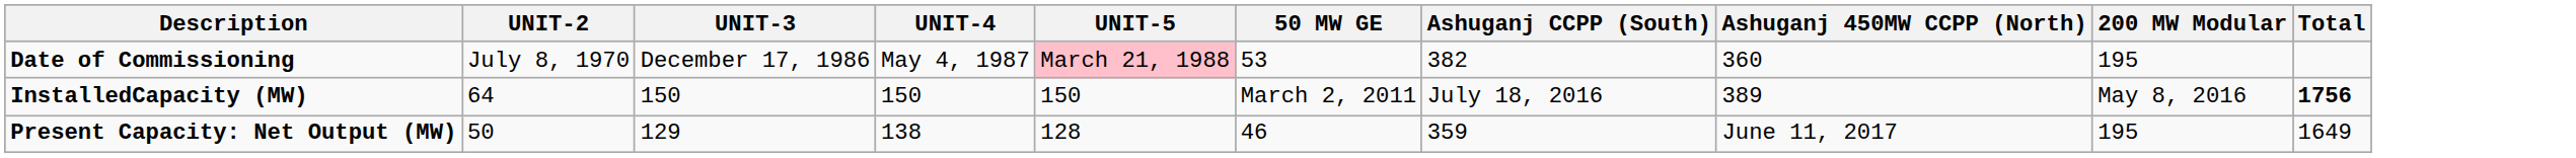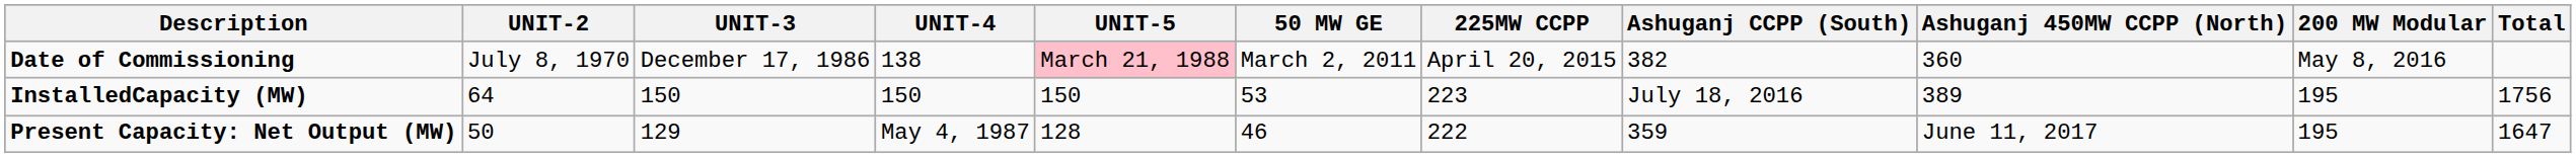+ column: 225MW CCPP | April 20, 2015 | 223 | 222
Date of Commissioning | UNIT-4: May 4, 1987 -> 138
Date of Commissioning | 50 MW GE: 53 -> March 2, 2011
Date of Commissioning | 200 MW Modular: 195 -> May 8, 2016
InstalledCapacity (MW) | 50 MW GE: March 2, 2011 -> 53
InstalledCapacity (MW) | 200 MW Modular: May 8, 2016 -> 195
InstalledCapacity (MW) | Total: bold -> normal
Present Capacity: Net Output (MW) | UNIT-4: 138 -> May 4, 1987
Present Capacity: Net Output (MW) | Total: 1649 -> 1647
